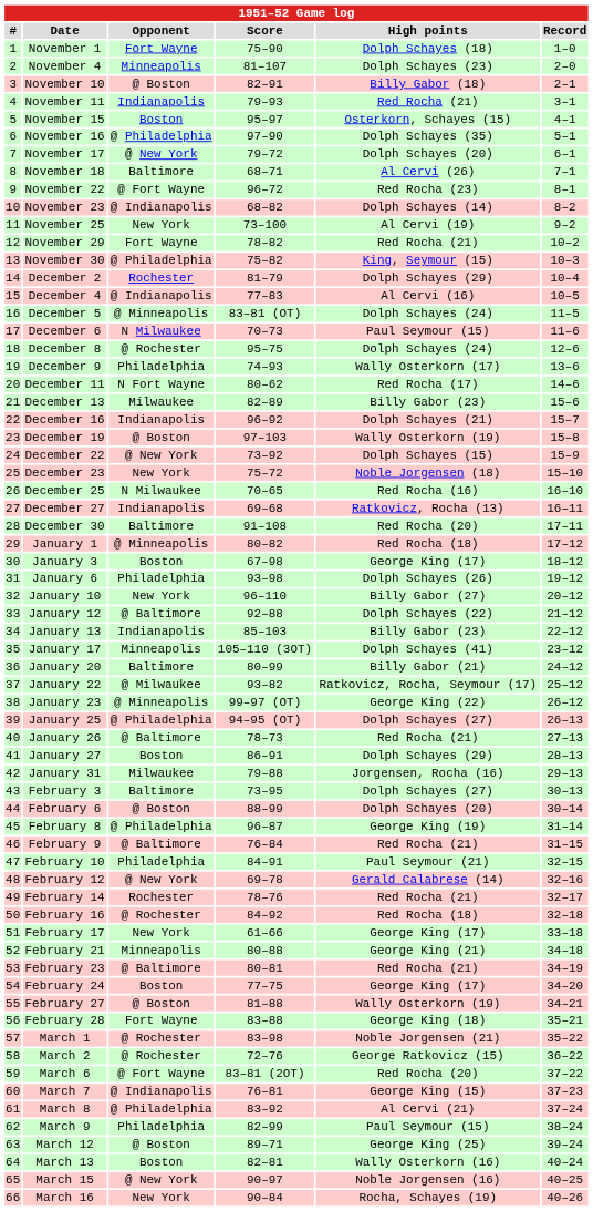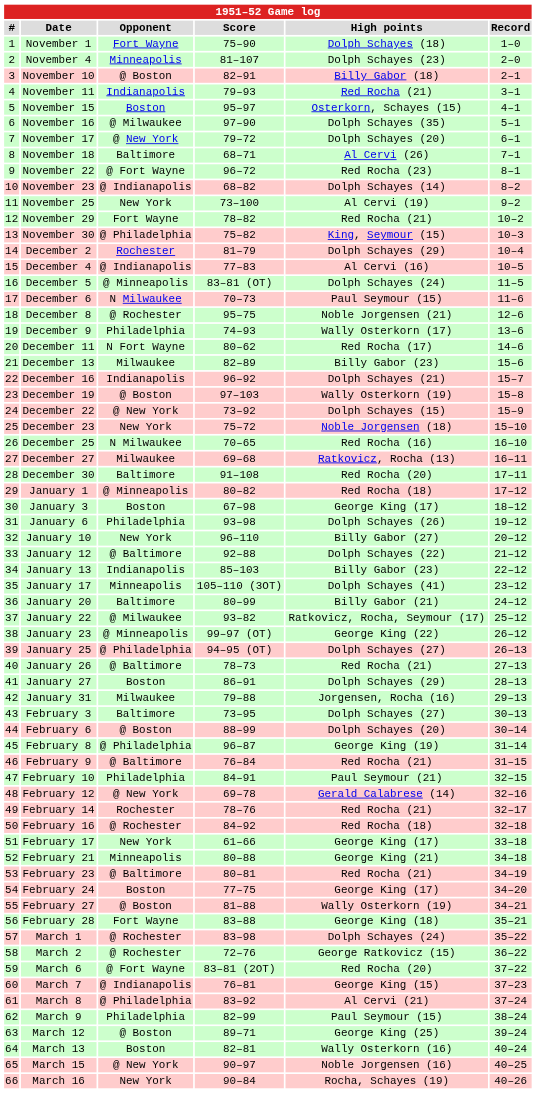November 16 | Opponent: @ Philadelphia -> @ Milwaukee
December 8 | High points: Dolph Schayes (24) -> Noble Jorgensen (21)
December 27 | Opponent: Indianapolis -> Milwaukee
March 1 | High points: Noble Jorgensen (21) -> Dolph Schayes (24)
